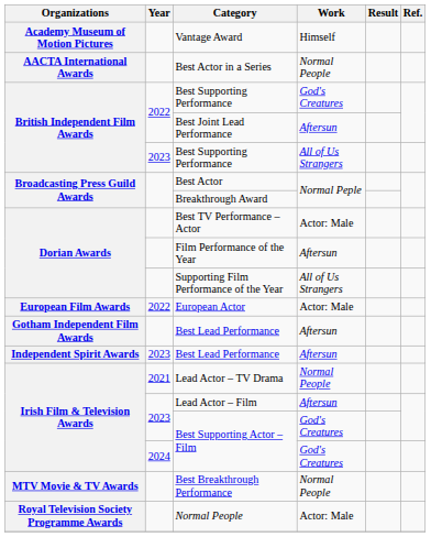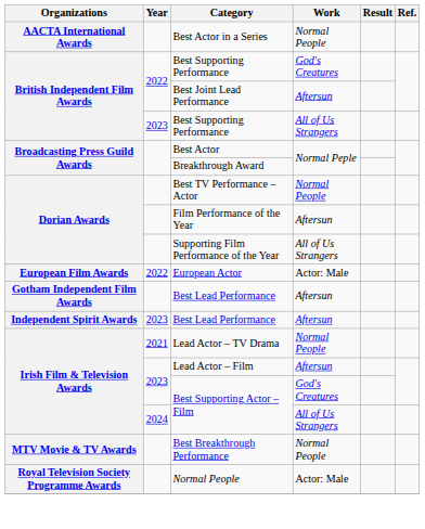- row: Academy Museum of Motion Pictures | Vantage Award | Himself
Best TV Performance – Actor | Work: Actor: Male -> Normal People
2024 / Best Supporting Actor – Film | Work: God's Creatures -> All of Us Strangers
